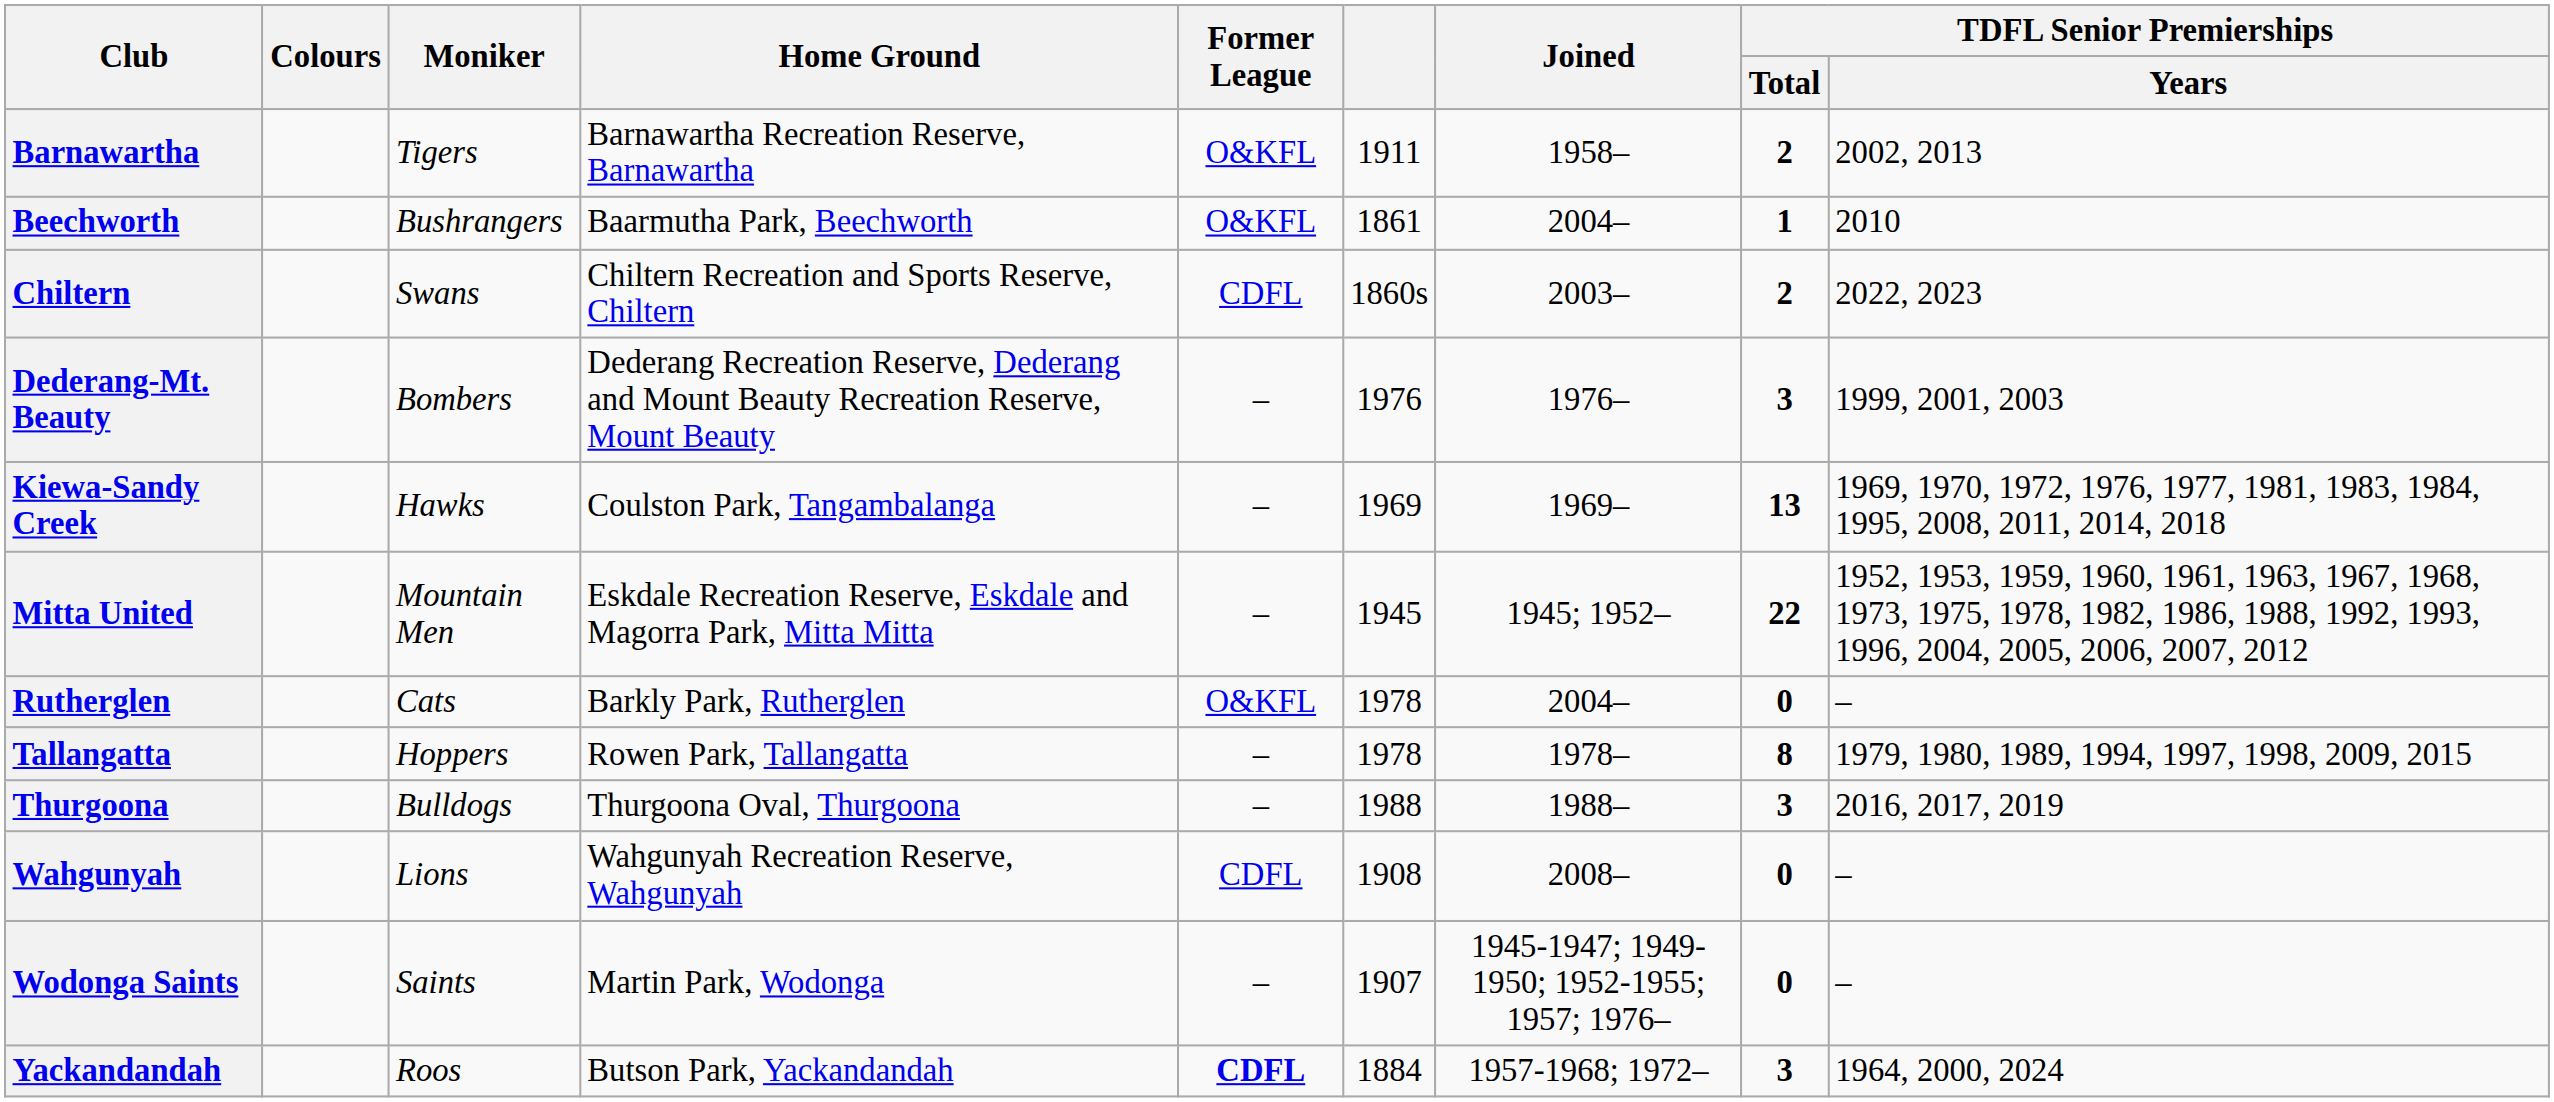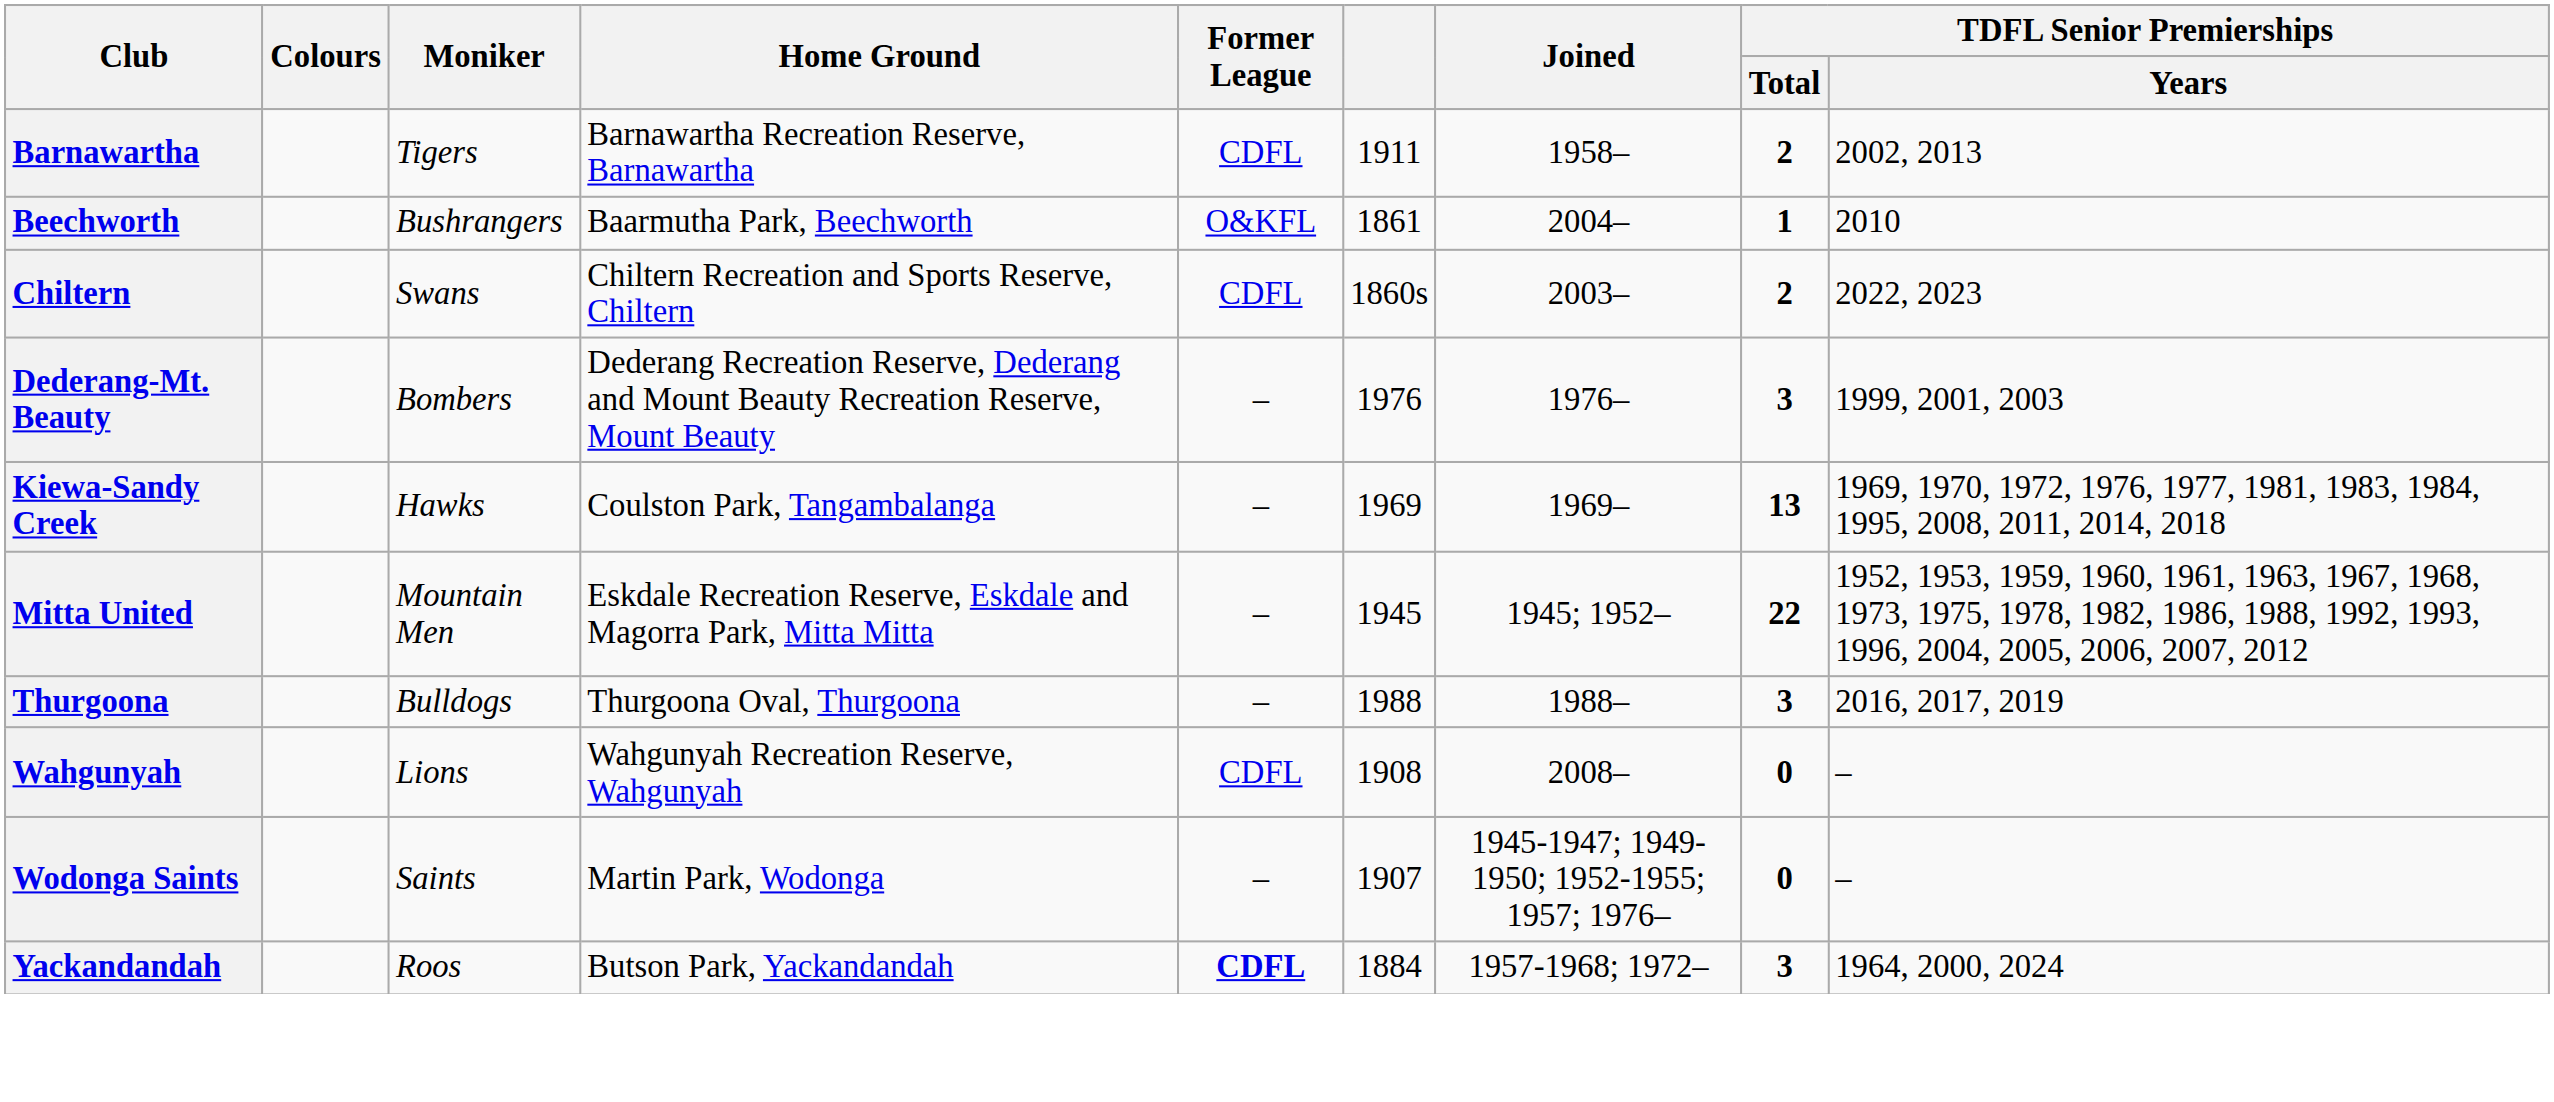Barnawartha | Former League: O&KFL -> CDFL
- row: Rutherglen | Cats | Barkly Park, Rutherglen | O&KFL | 1978 | 2004– | 0 | –
- row: Tallangatta | Hoppers | Rowen Park, Tallangatta | – | 1978 | 1978– | 8 | 1979, 1980, 1989, 1994, 1997, 1998, 2009, 2015
